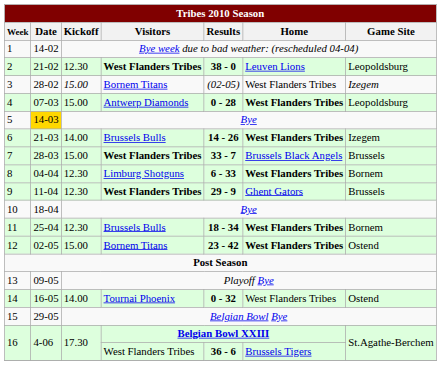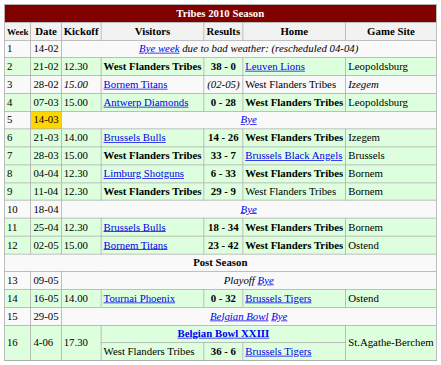9 | Tribes 2010 Season / Home: Ghent Gators -> West Flanders Tribes
9 | Tribes 2010 Season / Game Site: Brussels -> Bornem
14 | Tribes 2010 Season / Home: West Flanders Tribes -> Brussels Tigers
